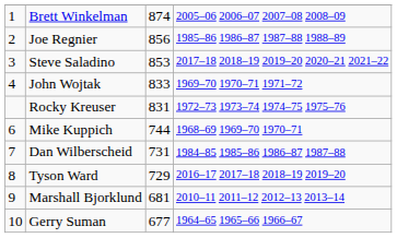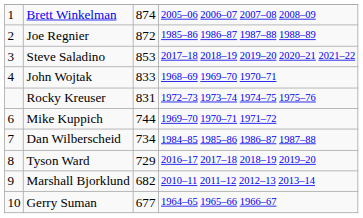Joe Regnier | column 3: 856 -> 872
John Wojtak | column 4: 1969–70 1970–71 1971–72 -> 1968–69 1969–70 1970–71
Mike Kuppich | column 4: 1968–69 1969–70 1970–71 -> 1969–70 1970–71 1971–72
Dan Wilberscheid | column 3: 731 -> 734
Marshall Bjorklund | column 3: 681 -> 682
